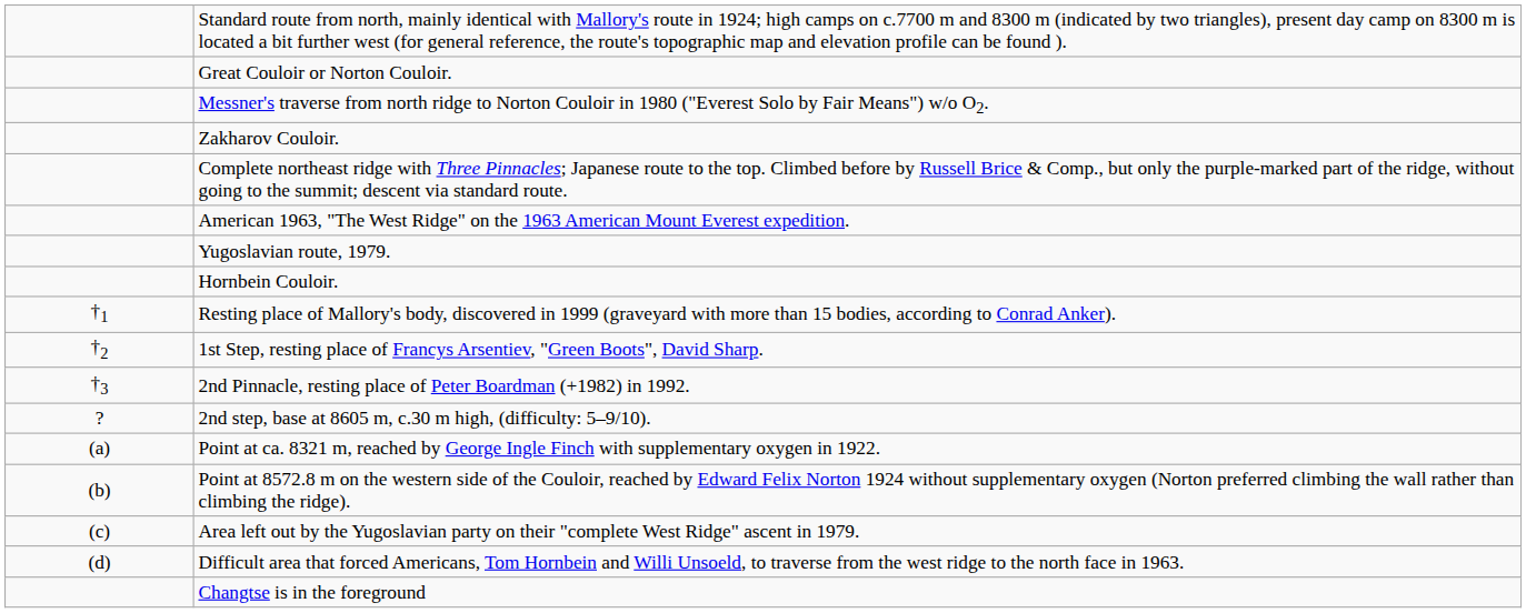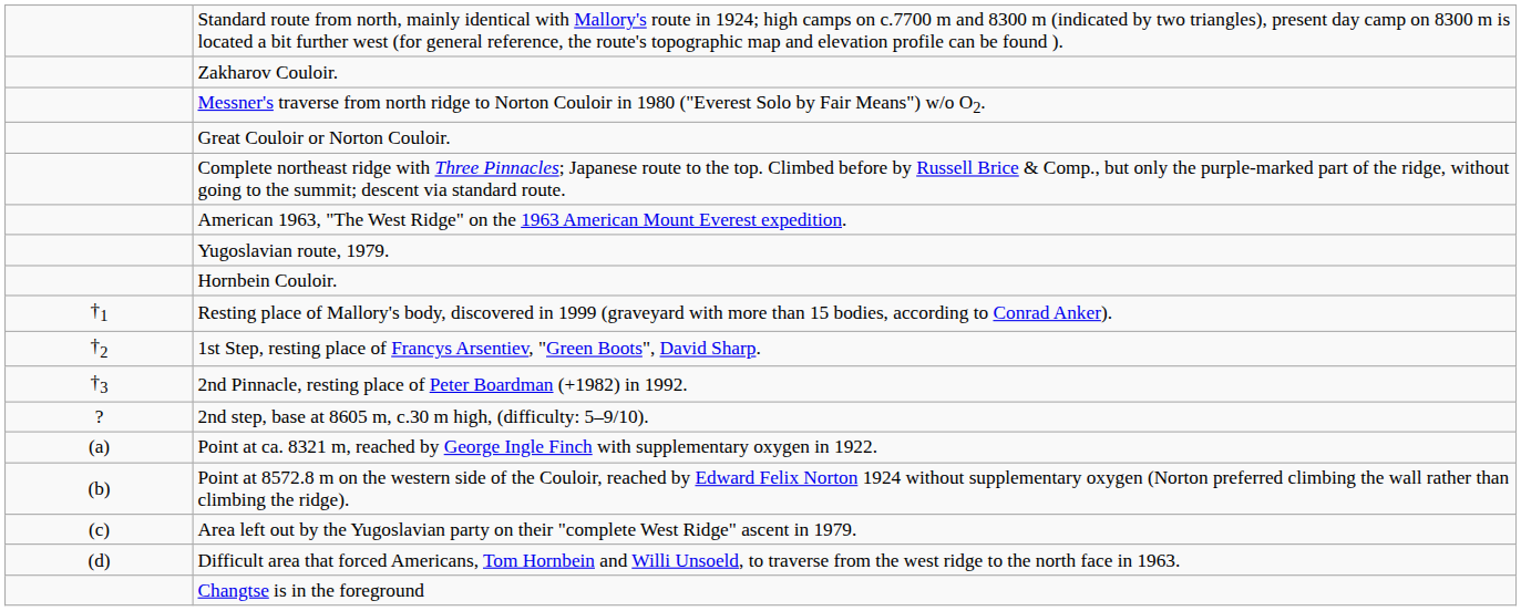rows swapped: Zakharov Couloir. <-> Great Couloir or Norton Couloir.
